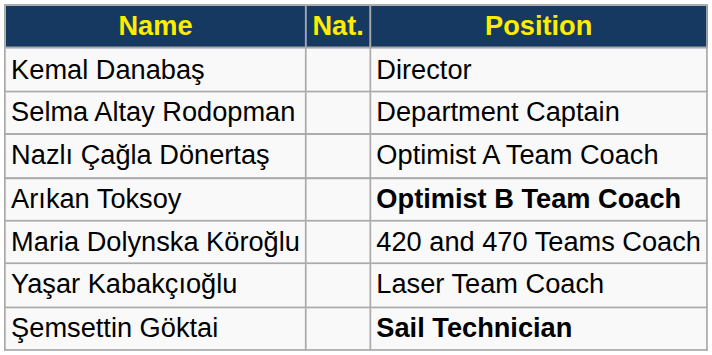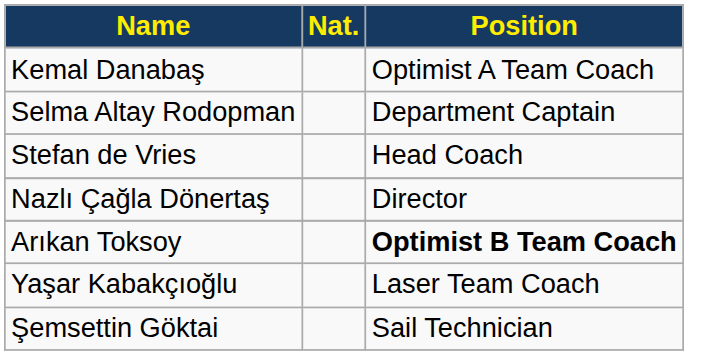Kemal Danabaş | Position: Director -> Optimist A Team Coach
+ row: Stefan de Vries | Head Coach
Nazlı Çağla Dönertaş | Position: Optimist A Team Coach -> Director
- row: Maria Dolynska Köroğlu | 420 and 470 Teams Coach
Şemsettin Göktai | Position: bold -> normal
